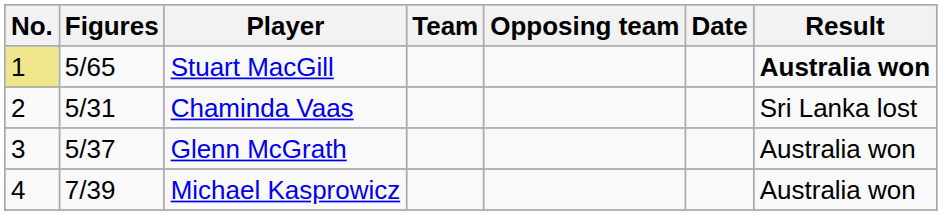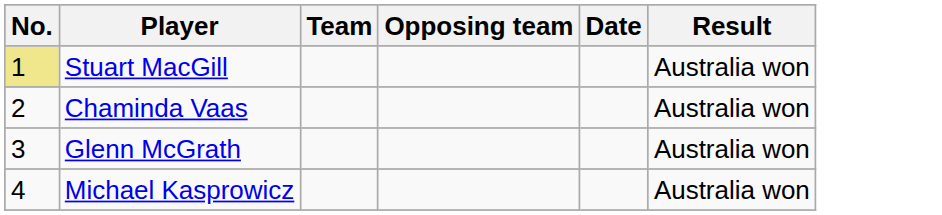- column: Figures | 5/65 | 5/31 | 5/37 | 7/39
Stuart MacGill | Result: bold -> normal
Chaminda Vaas | Result: Sri Lanka lost -> Australia won
